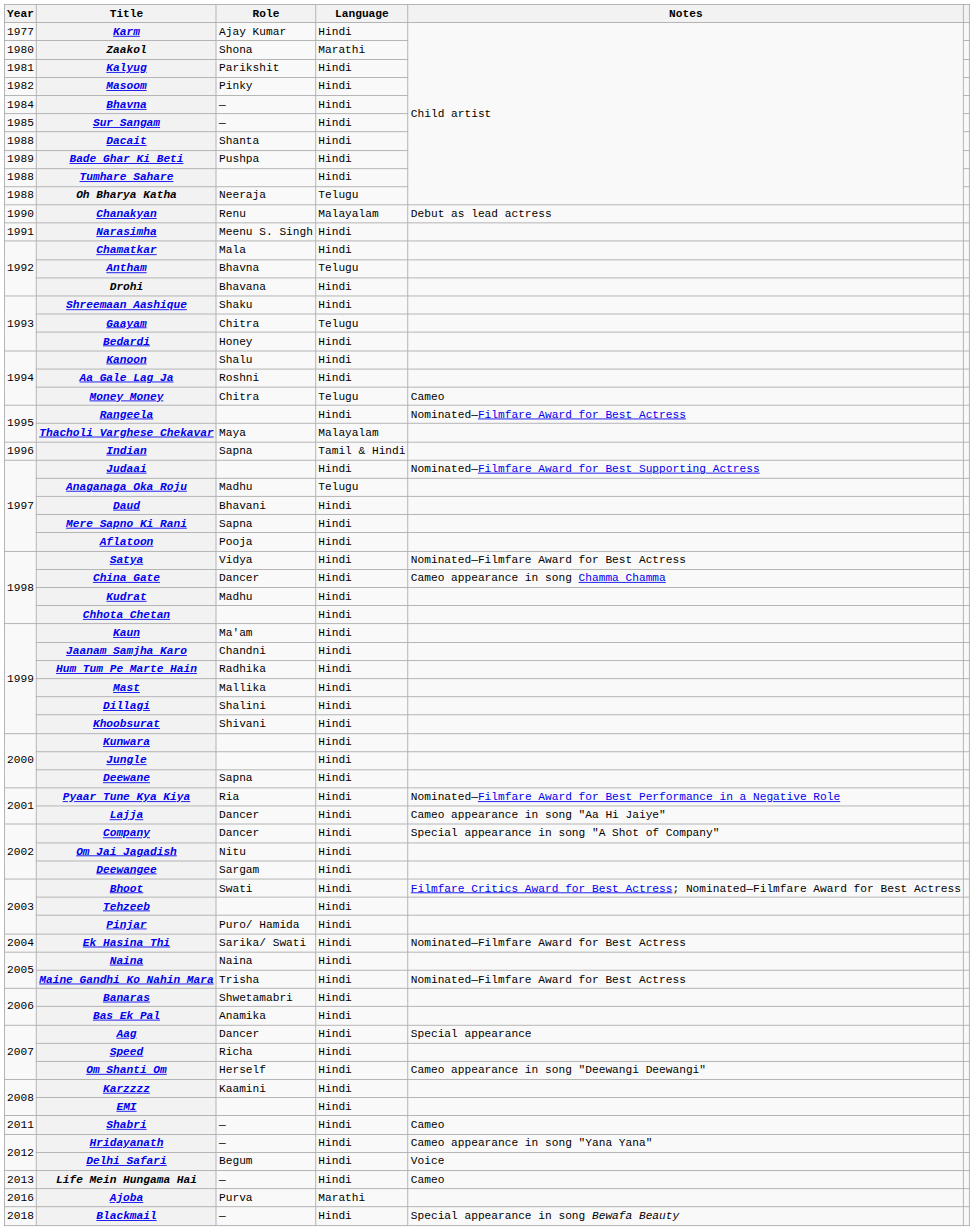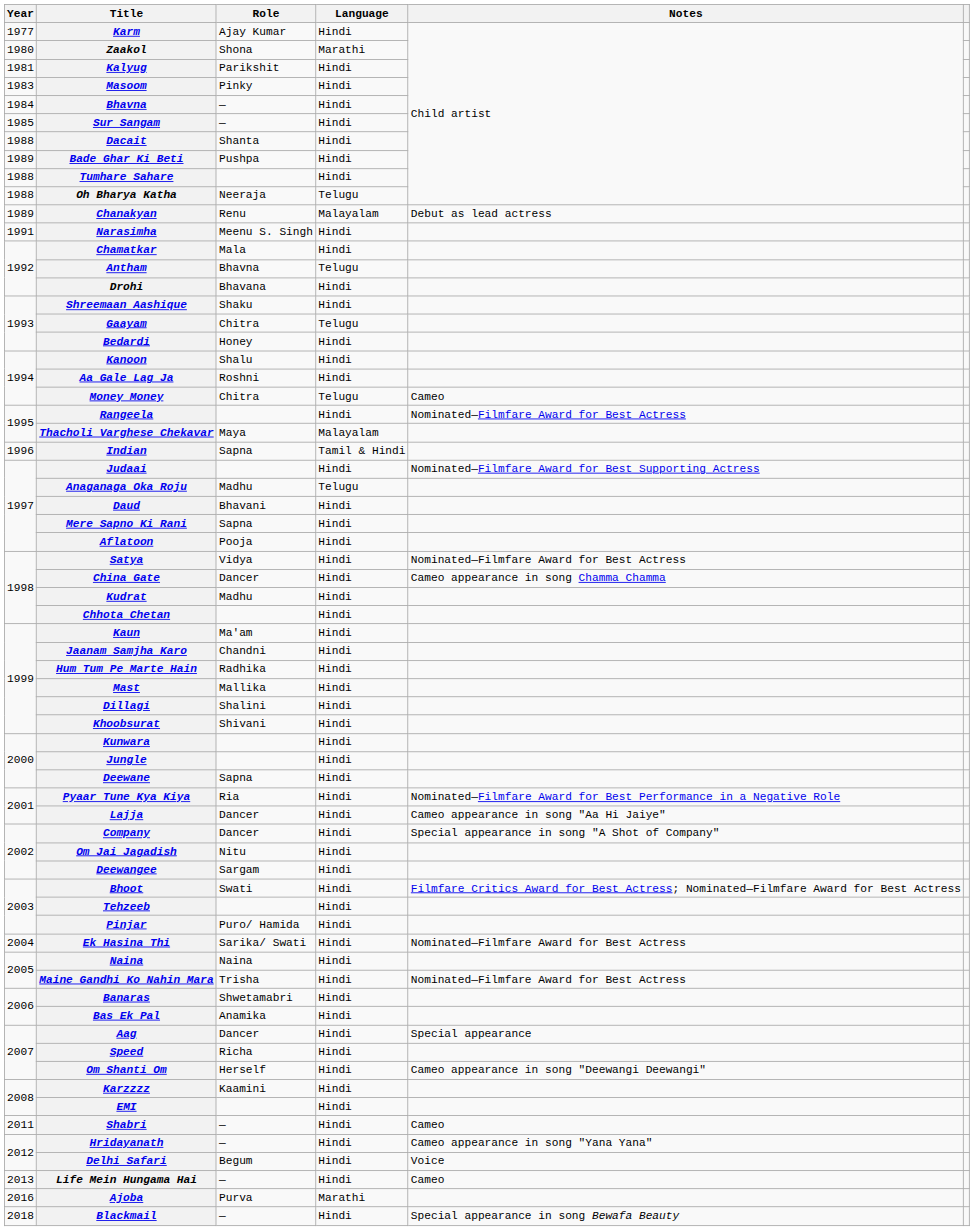Masoom | Year: 1982 -> 1983
Chanakyan | Year: 1990 -> 1989
